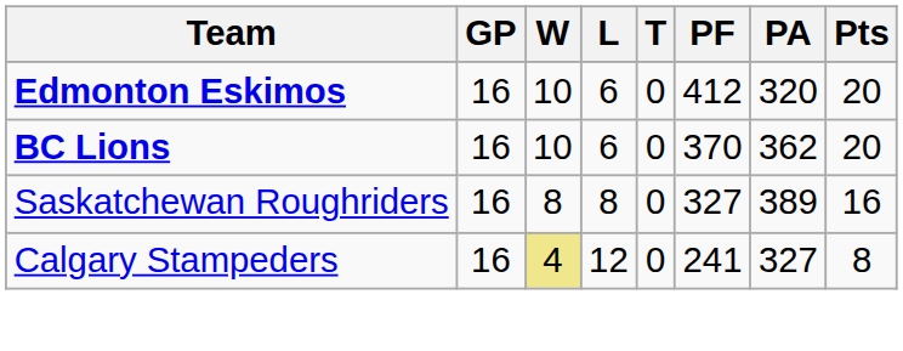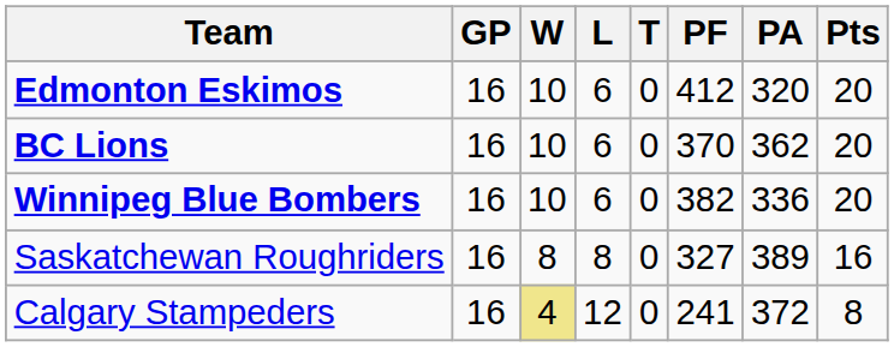+ row: Winnipeg Blue Bombers | 16 | 10 | 6 | 0 | 382 | 336 | 20
Calgary Stampeders | PA: 327 -> 372
